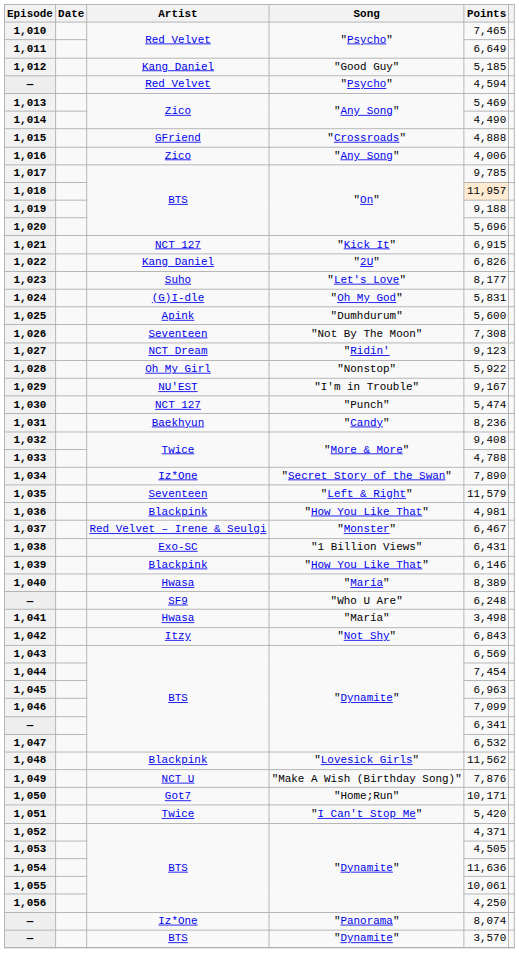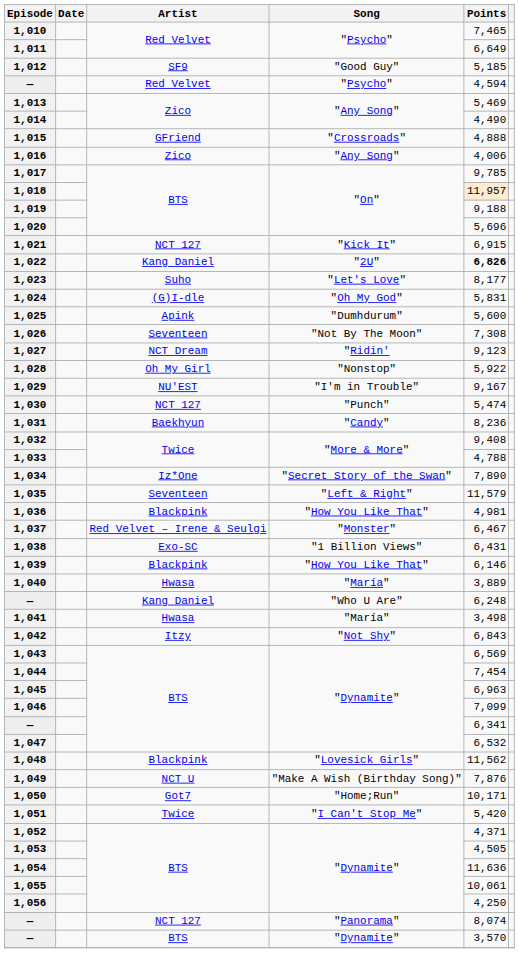1,012 | Artist: Kang Daniel -> SF9
1,022 | Points: normal -> bold
1,040 | Points: 8,389 -> 3,889
— / "Who U Are" | Artist: SF9 -> Kang Daniel
— / "Panorama" | Artist: Iz*One -> NCT 127
